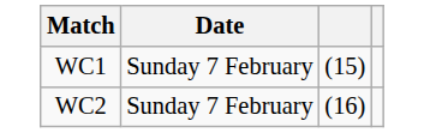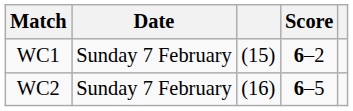+ column: Score | 6–2 | 6–5
